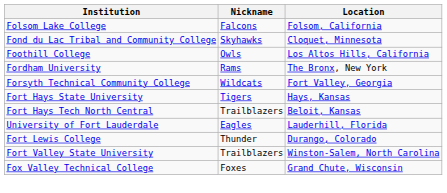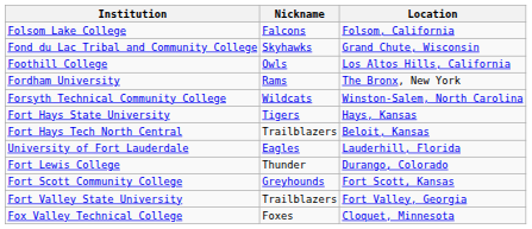Fond du Lac Tribal and Community College | Location: Cloquet, Minnesota -> Grand Chute, Wisconsin
Forsyth Technical Community College | Location: Fort Valley, Georgia -> Winston-Salem, North Carolina
+ row: Fort Scott Community College | Greyhounds | Fort Scott, Kansas
Fort Valley State University | Location: Winston-Salem, North Carolina -> Fort Valley, Georgia
Fox Valley Technical College | Location: Grand Chute, Wisconsin -> Cloquet, Minnesota
